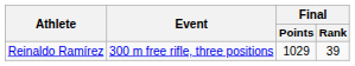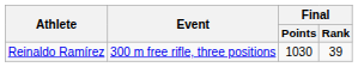Reinaldo Ramírez | Final / Points: 1029 -> 1030
